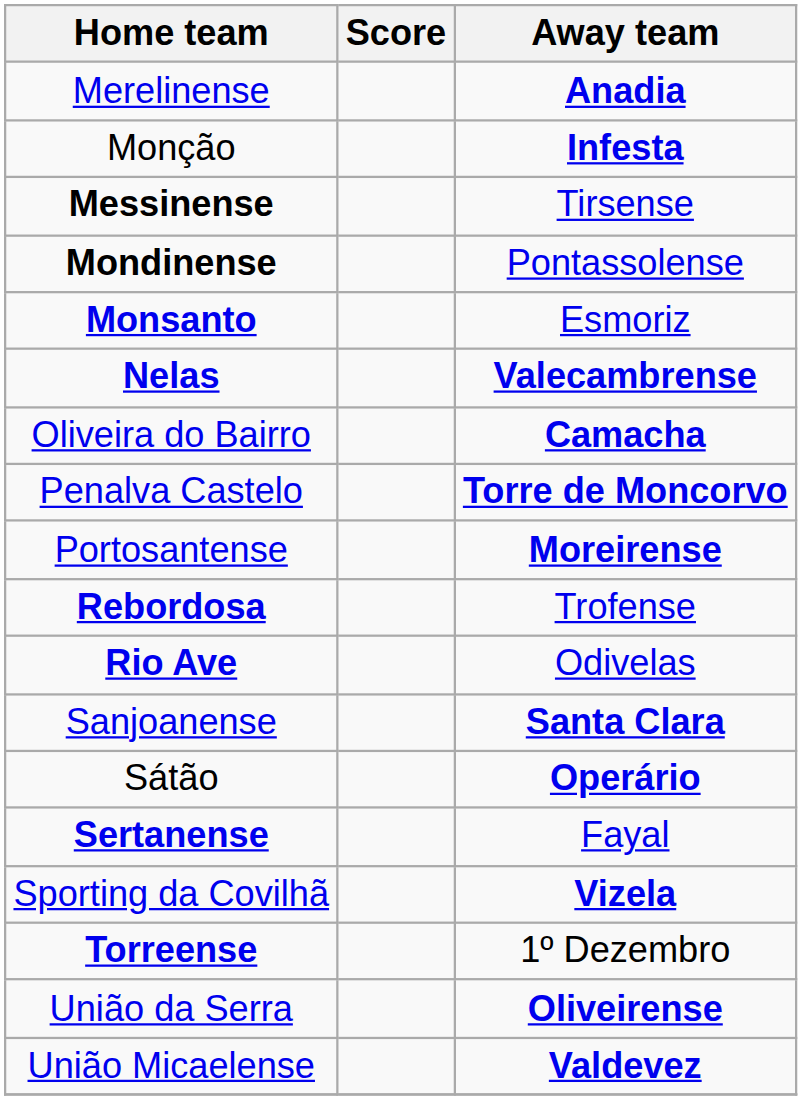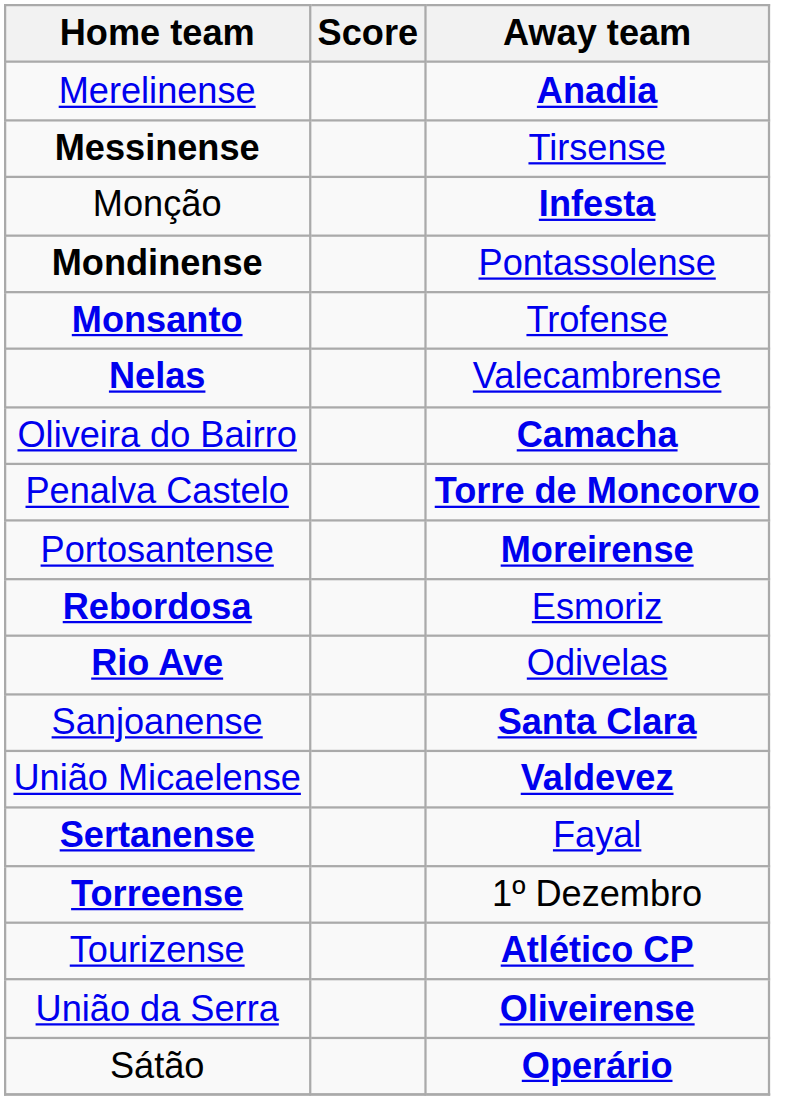rows swapped: Messinense <-> Monção
Monsanto | Away team: Esmoriz -> Trofense
Nelas | Away team: bold -> normal
Rebordosa | Away team: Trofense -> Esmoriz
rows swapped: Sátão <-> União Micaelense
- row: Sporting da Covilhã | Vizela
+ row: Tourizense | Atlético CP
